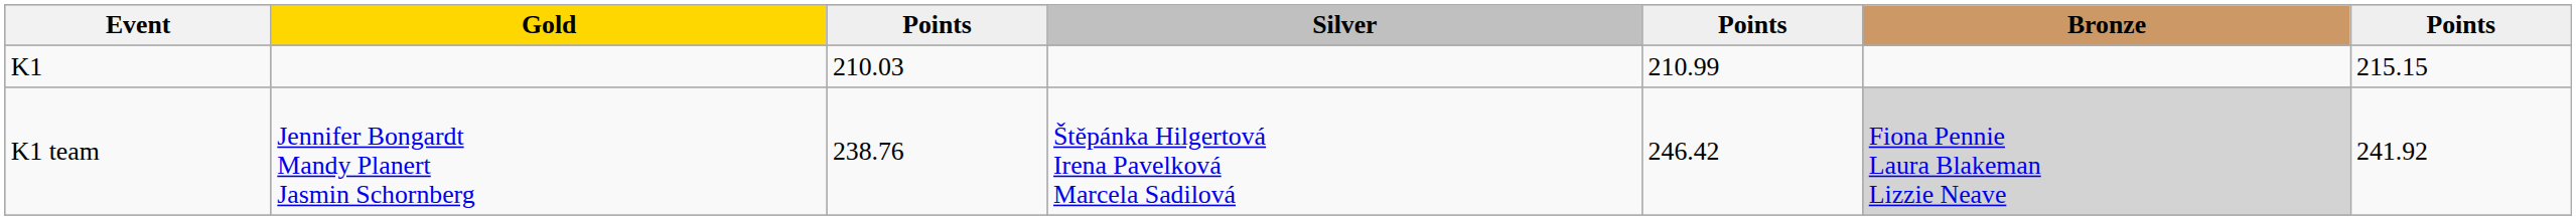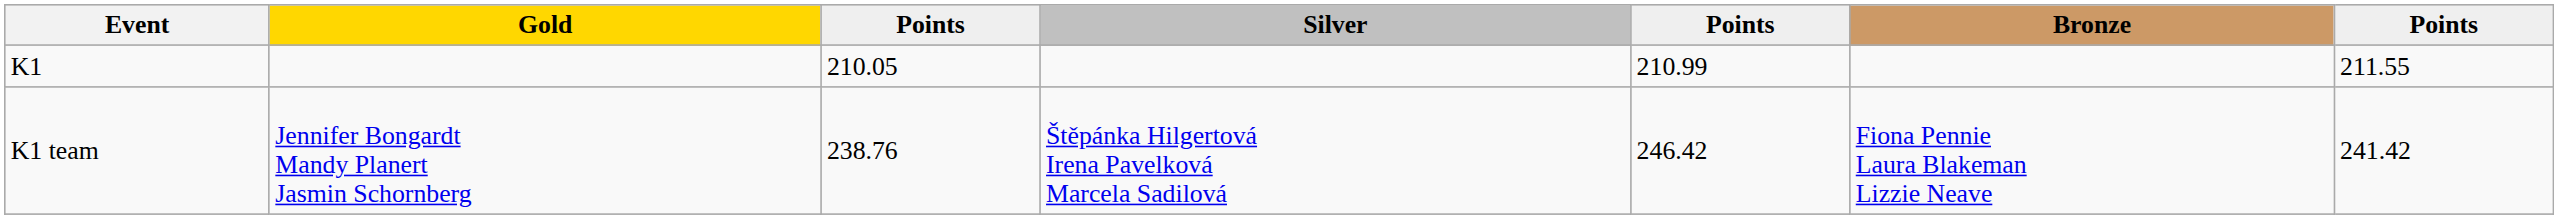K1 | column 3: 210.03 -> 210.05
K1 | column 7: 215.15 -> 211.55
K1 team | Bronze: lightgrey background -> no background
K1 team | column 7: 241.92 -> 241.42
